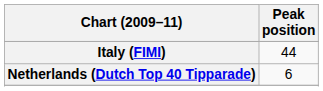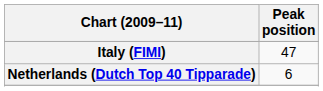Italy (FIMI) | Peak position: 44 -> 47
